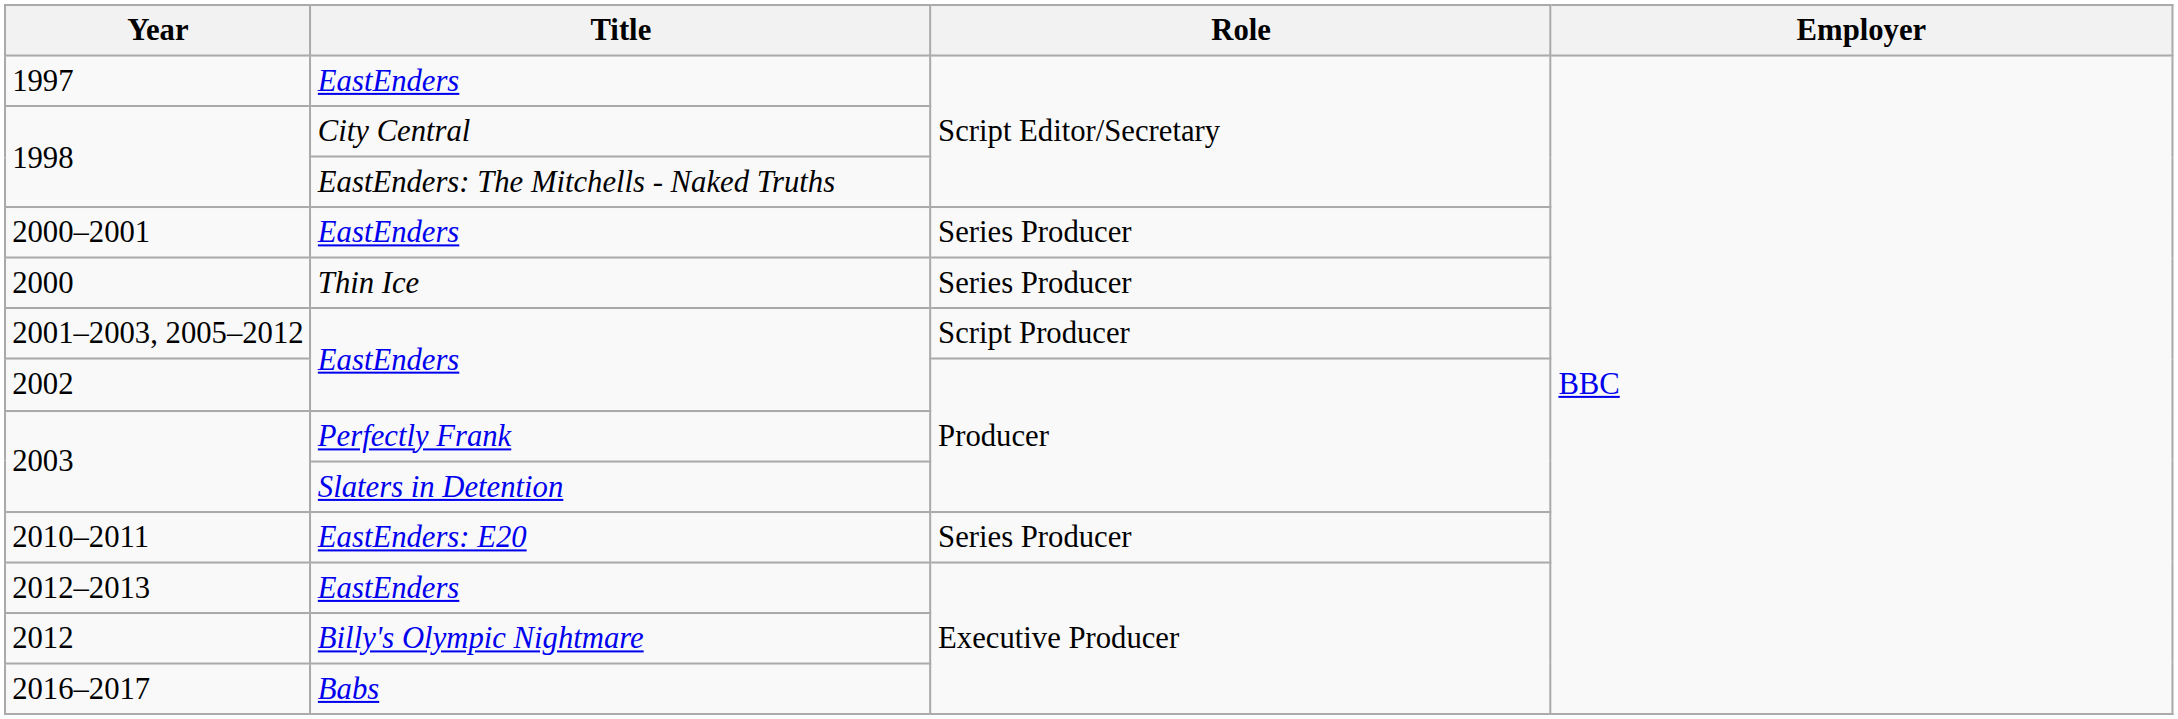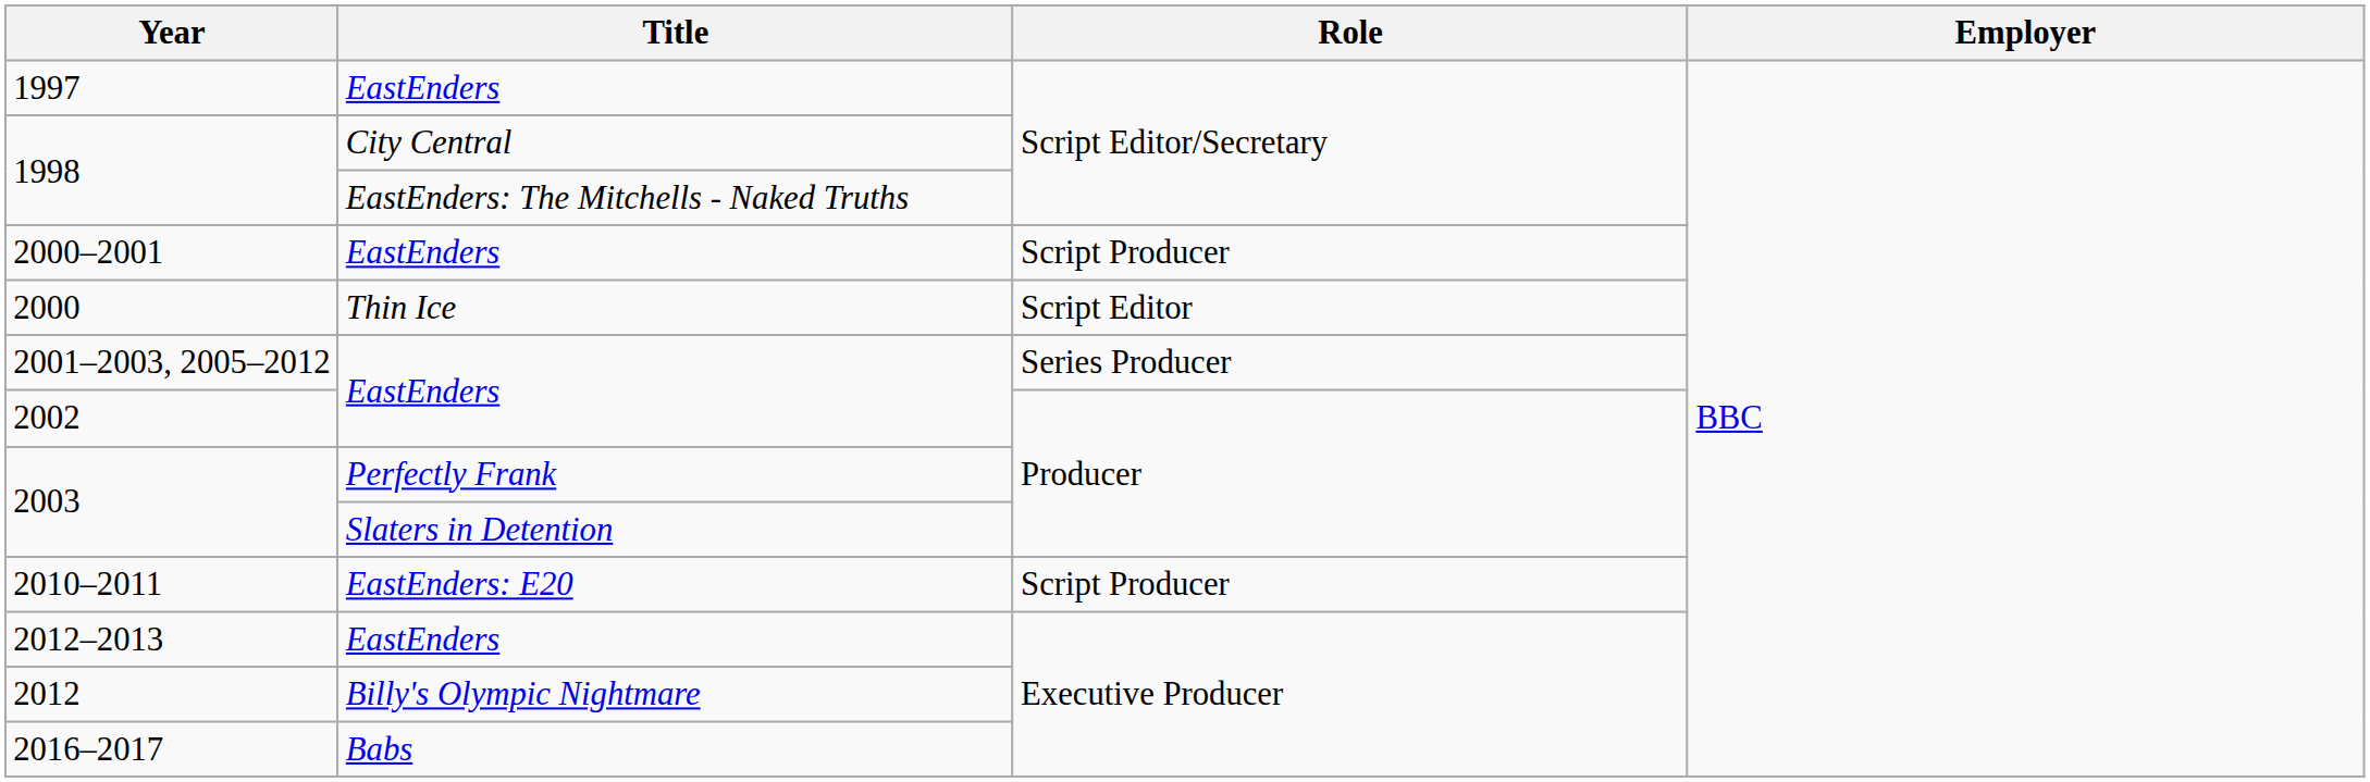2000–2001 | Role: Series Producer -> Script Producer
2000 | Role: Series Producer -> Script Editor
2001–2003, 2005–2012 | Role: Script Producer -> Series Producer
2010–2011 | Role: Series Producer -> Script Producer
